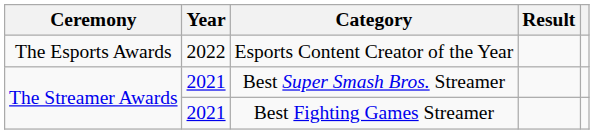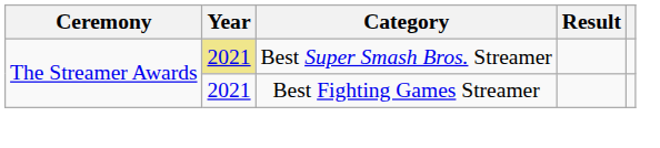- row: The Esports Awards | 2022 | Esports Content Creator of the Year
Best Super Smash Bros. Streamer | Year: no background -> khaki background
